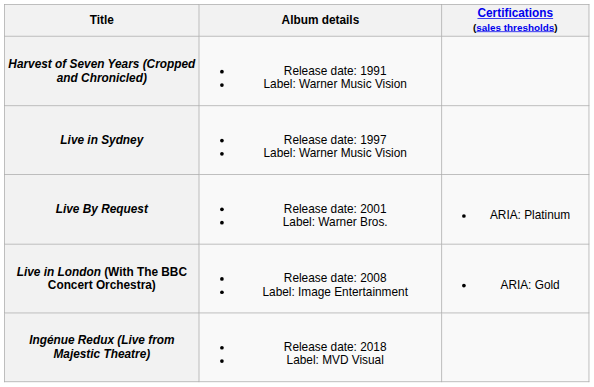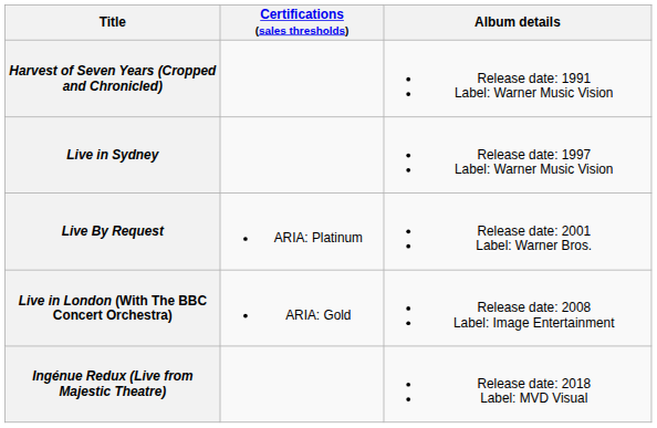columns swapped: Album details <-> Certifications (sales thresholds)
